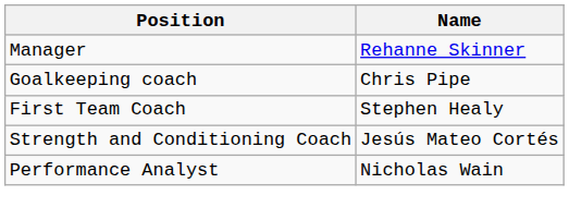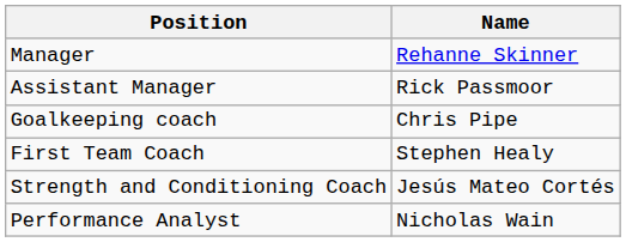+ row: Assistant Manager | Rick Passmoor
